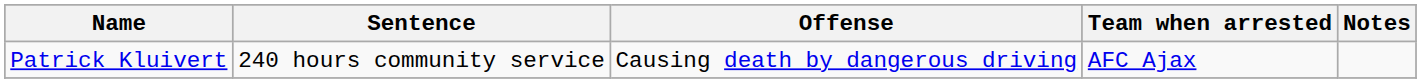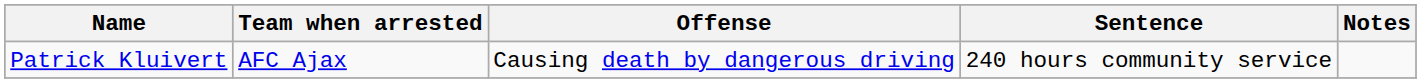columns swapped: Team when arrested <-> Sentence
